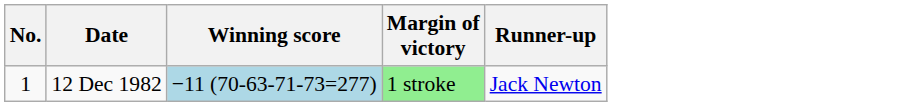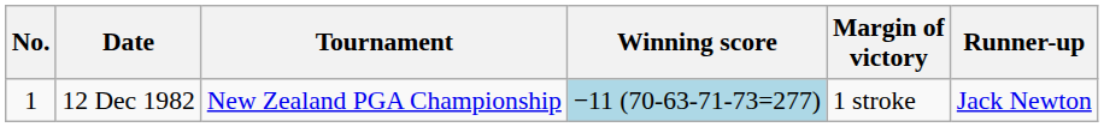+ column: Tournament | New Zealand PGA Championship
12 Dec 1982 | Margin of victory: lightgreen background -> no background
